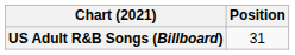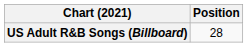US Adult R&B Songs (Billboard) | Position: 31 -> 28
